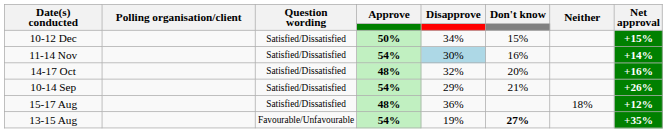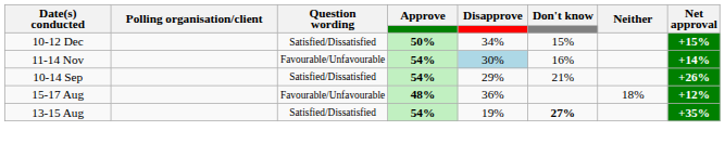11-14 Nov | Question wording: Satisfied/Dissatisfied -> Favourable/Unfavourable
- row: 14-17 Oct | Satisfied/Dissatisfied | 48% | 32% | 20% | +16%
15-17 Aug | Question wording: Satisfied/Dissatisfied -> Favourable/Unfavourable
13-15 Aug | Question wording: Favourable/Unfavourable -> Satisfied/Dissatisfied
